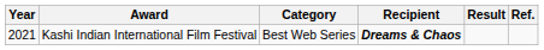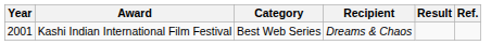Kashi Indian International Film Festival | Year: 2021 -> 2001
Kashi Indian International Film Festival | Recipient: bold -> normal
